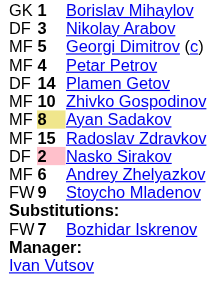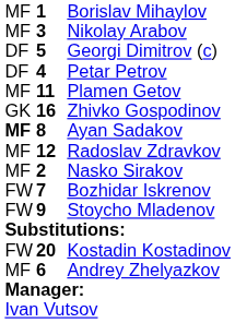Borislav Mihaylov | column 1: GK -> MF
Nikolay Arabov | column 1: DF -> MF
Georgi Dimitrov (c) | column 1: MF -> DF
Petar Petrov | column 1: MF -> DF
Plamen Getov | column 1: DF -> MF
Plamen Getov | column 2: 14 -> 11
Zhivko Gospodinov | column 1: MF -> GK
Zhivko Gospodinov | column 2: 10 -> 16
Ayan Sadakov | column 1: normal -> bold
Ayan Sadakov | column 2: khaki background -> no background
Radoslav Zdravkov | column 2: 15 -> 12
Nasko Sirakov | column 1: DF -> MF
Nasko Sirakov | column 2: pink background -> no background
rows swapped: Bozhidar Iskrenov <-> Andrey Zhelyazkov
+ row: FW | 20 | Kostadin Kostadinov
